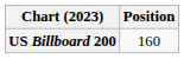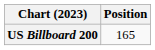US Billboard 200 | Position: 160 -> 165
